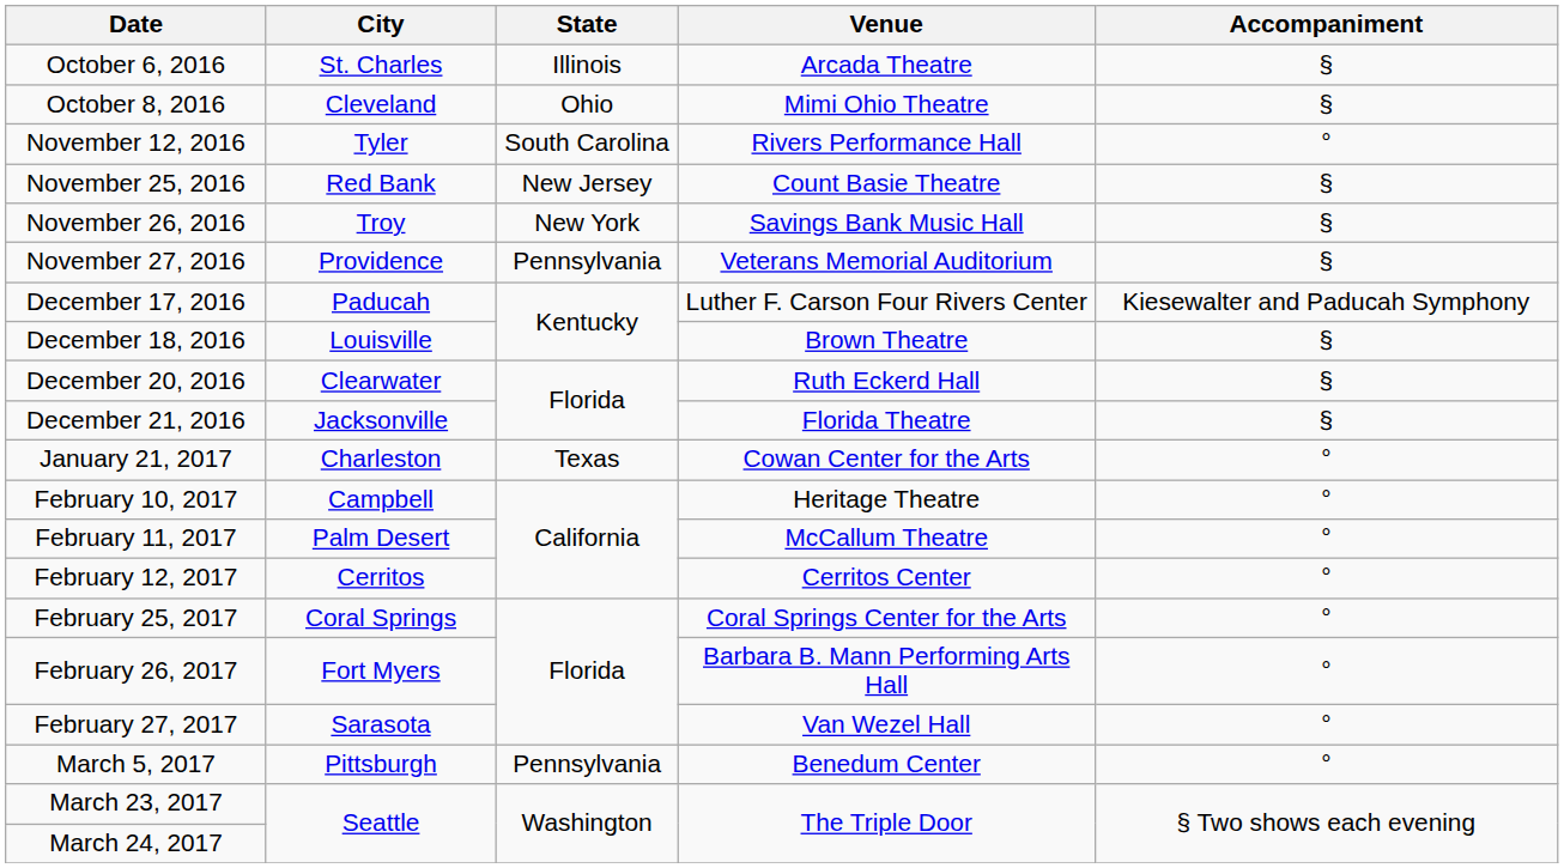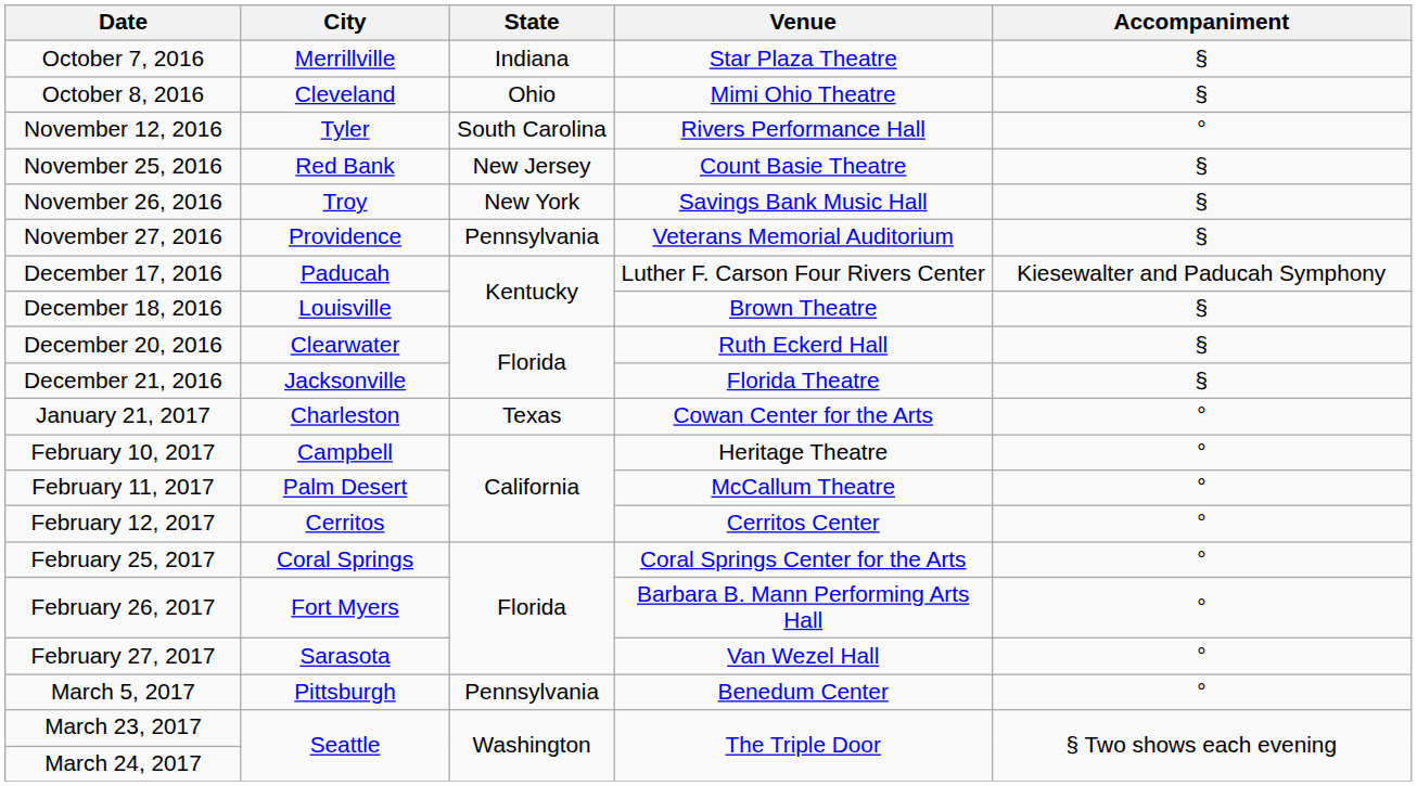- row: October 6, 2016 | St. Charles | Illinois | Arcada Theatre | §
+ row: October 7, 2016 | Merrillville | Indiana | Star Plaza Theatre | §
